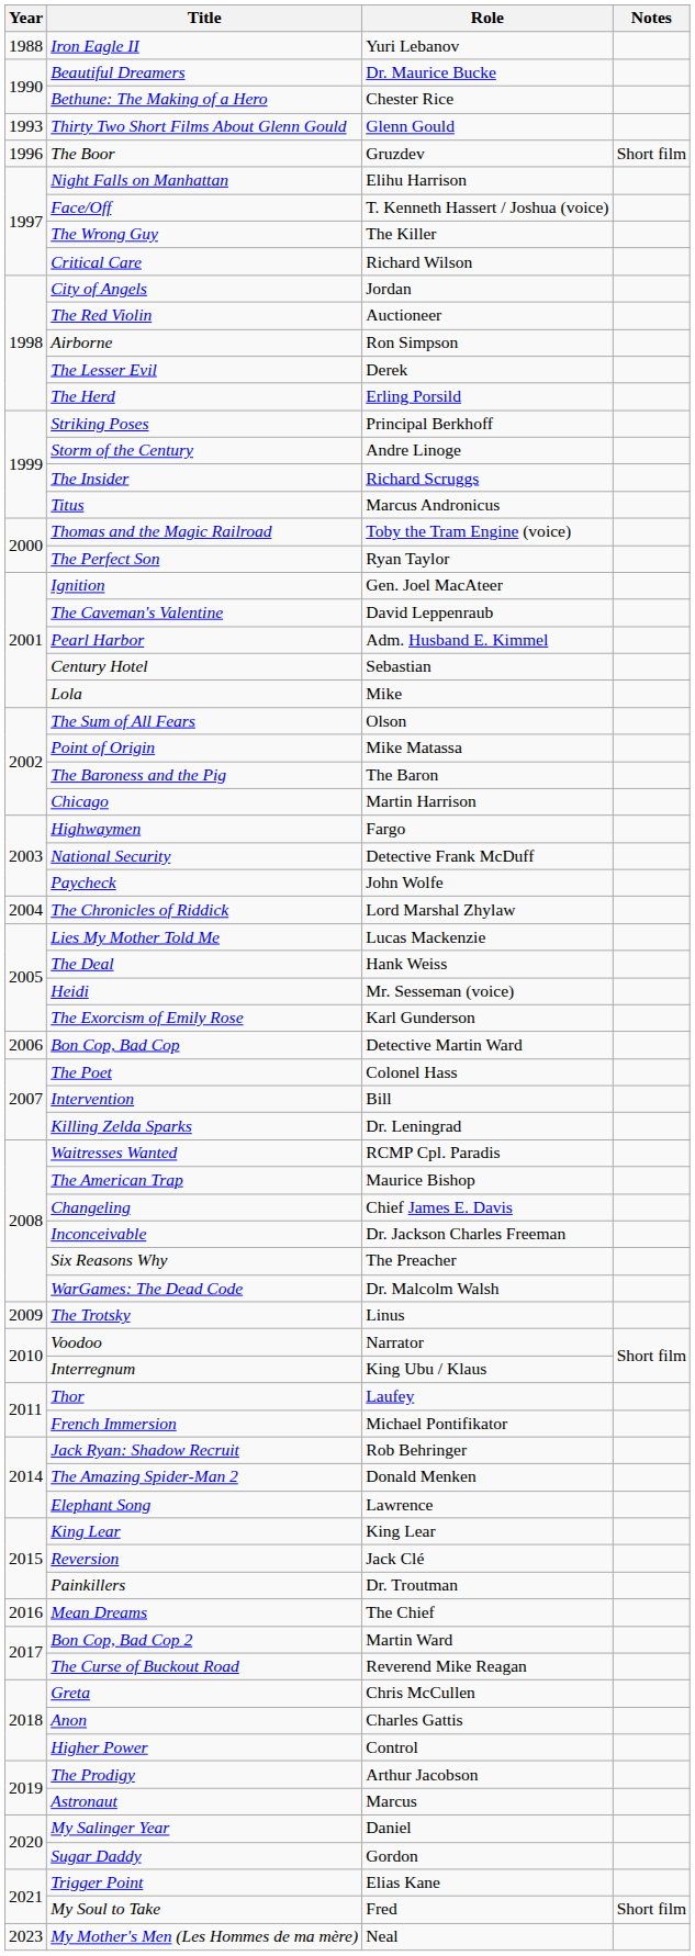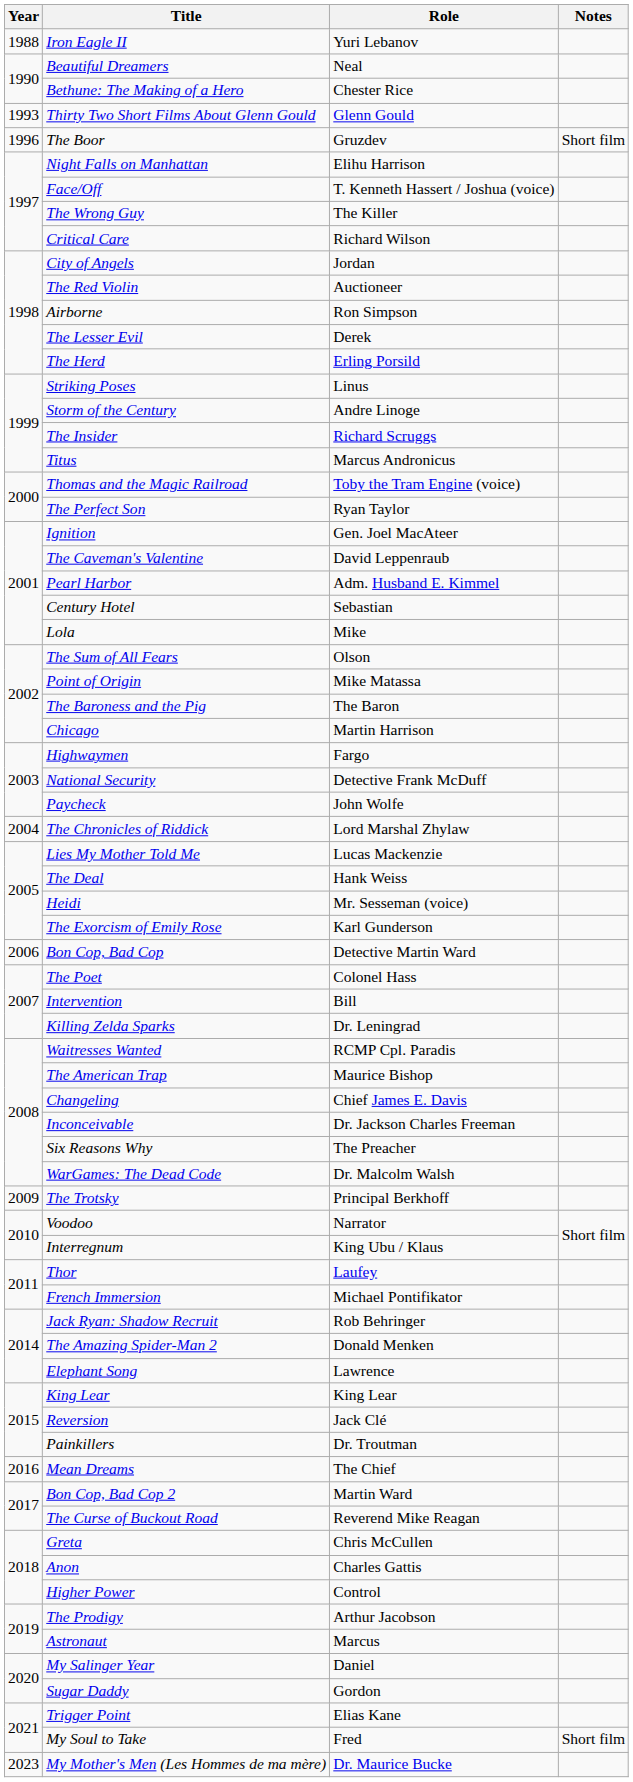Beautiful Dreamers | Role: Dr. Maurice Bucke -> Neal
Striking Poses | Role: Principal Berkhoff -> Linus
The Trotsky | Role: Linus -> Principal Berkhoff
My Mother's Men (Les Hommes de ma mère) | Role: Neal -> Dr. Maurice Bucke
